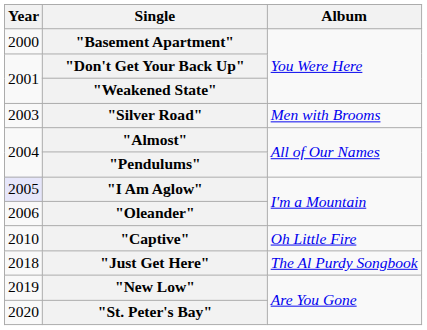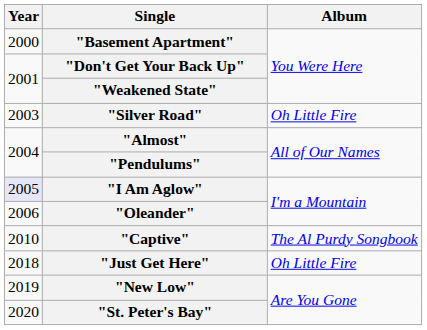"Silver Road" | Album: Men with Brooms -> Oh Little Fire
"Captive" | Album: Oh Little Fire -> The Al Purdy Songbook
"Just Get Here" | Album: The Al Purdy Songbook -> Oh Little Fire
